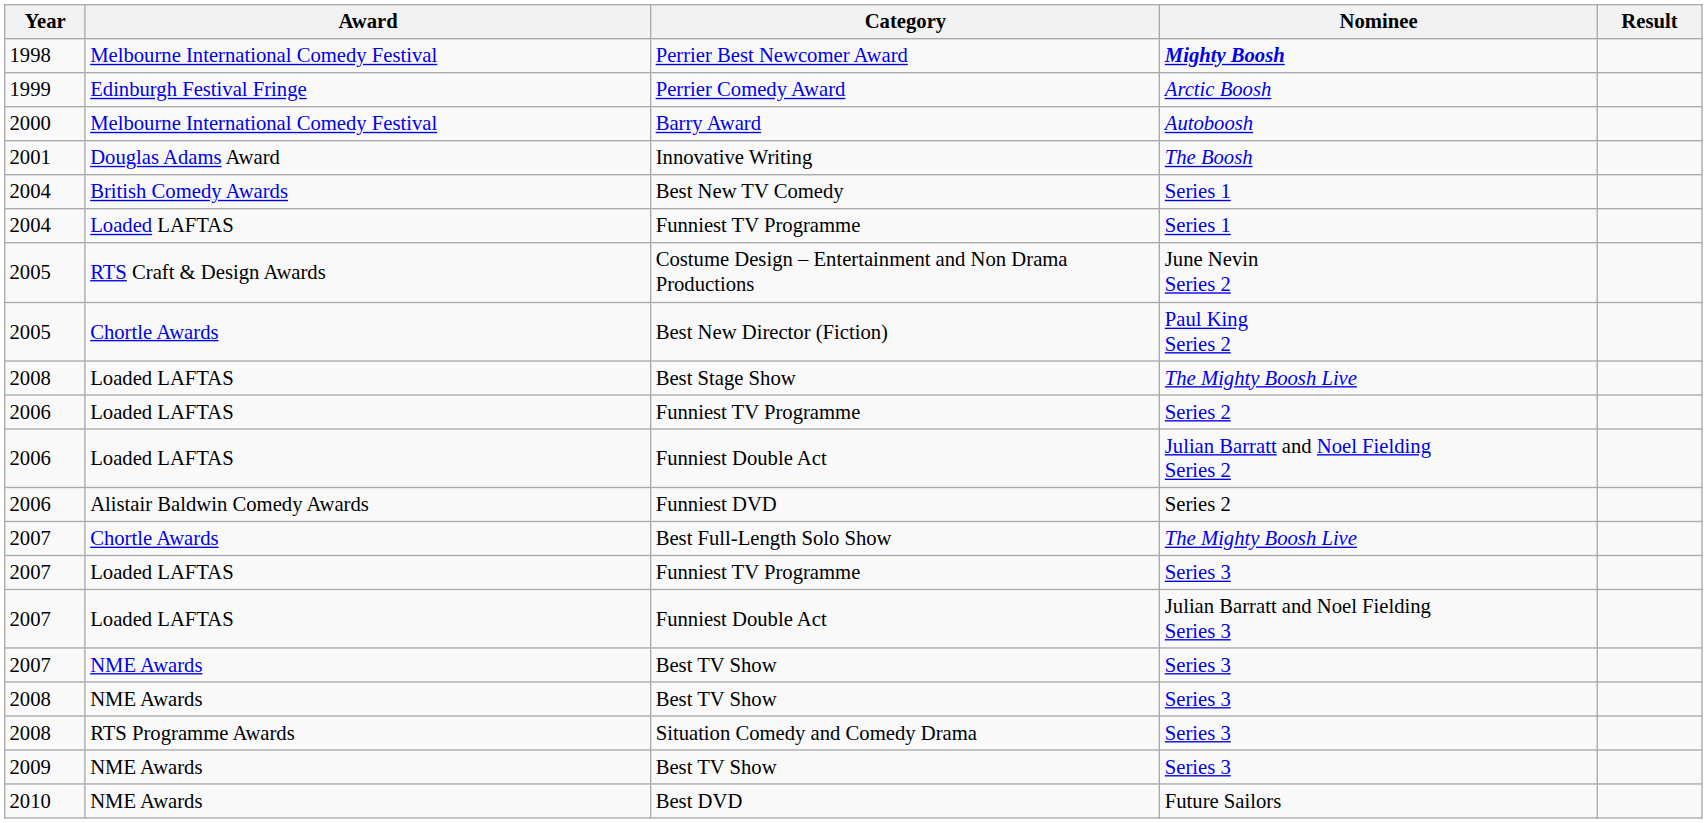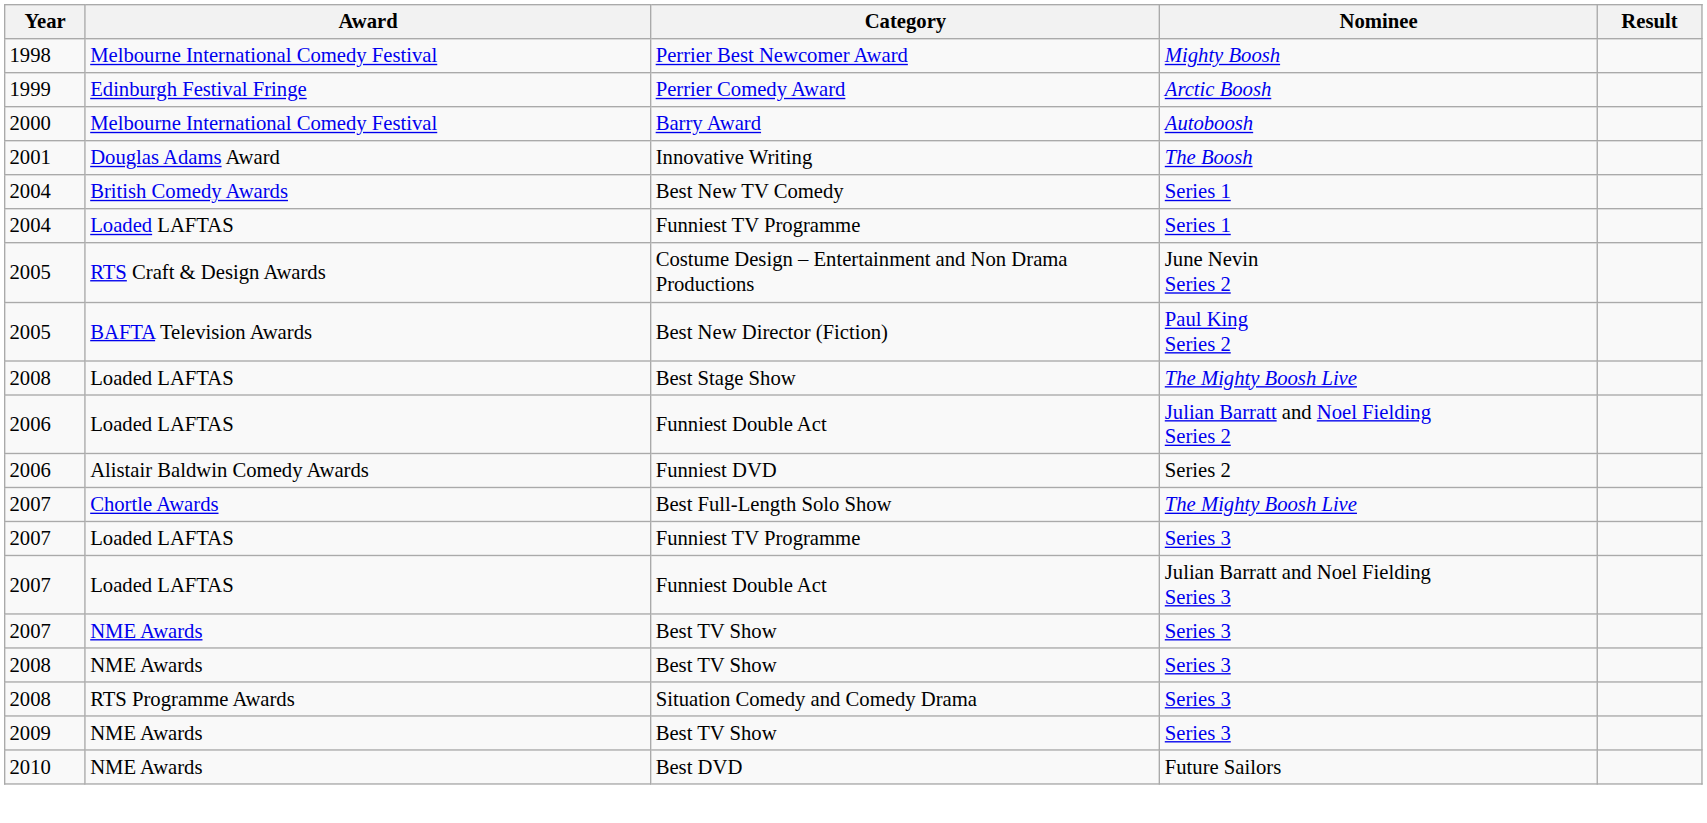Perrier Best Newcomer Award | Nominee: bold -> normal
Best New Director (Fiction) | Award: Chortle Awards -> BAFTA Television Awards
- row: 2006 | Loaded LAFTAS | Funniest TV Programme | Series 2
